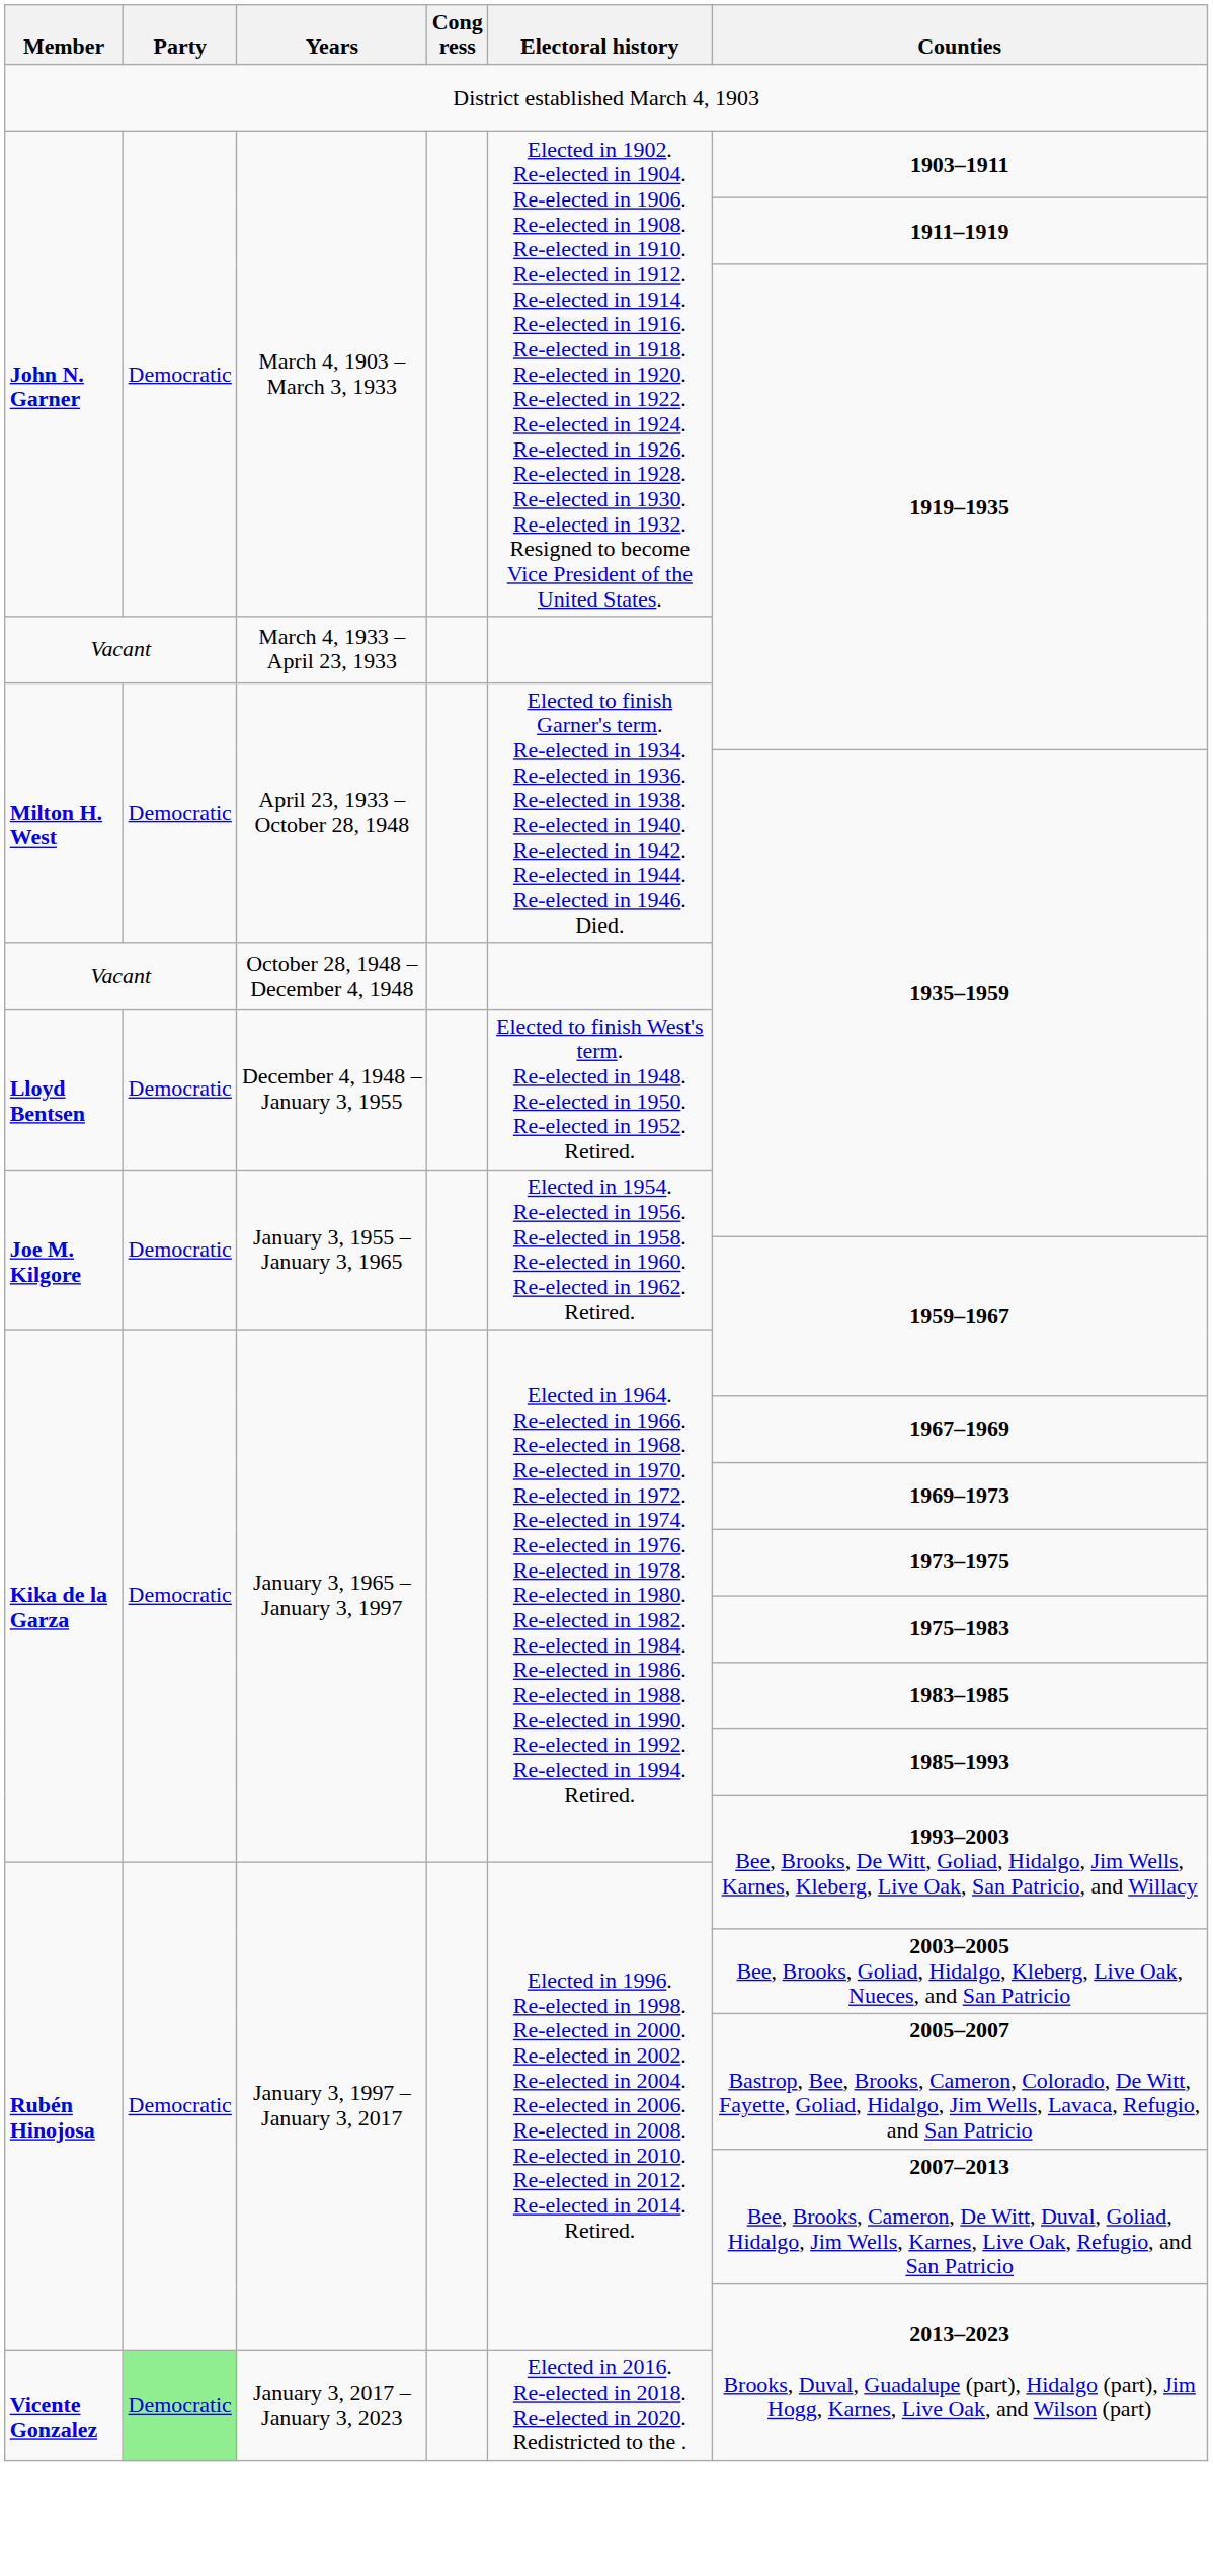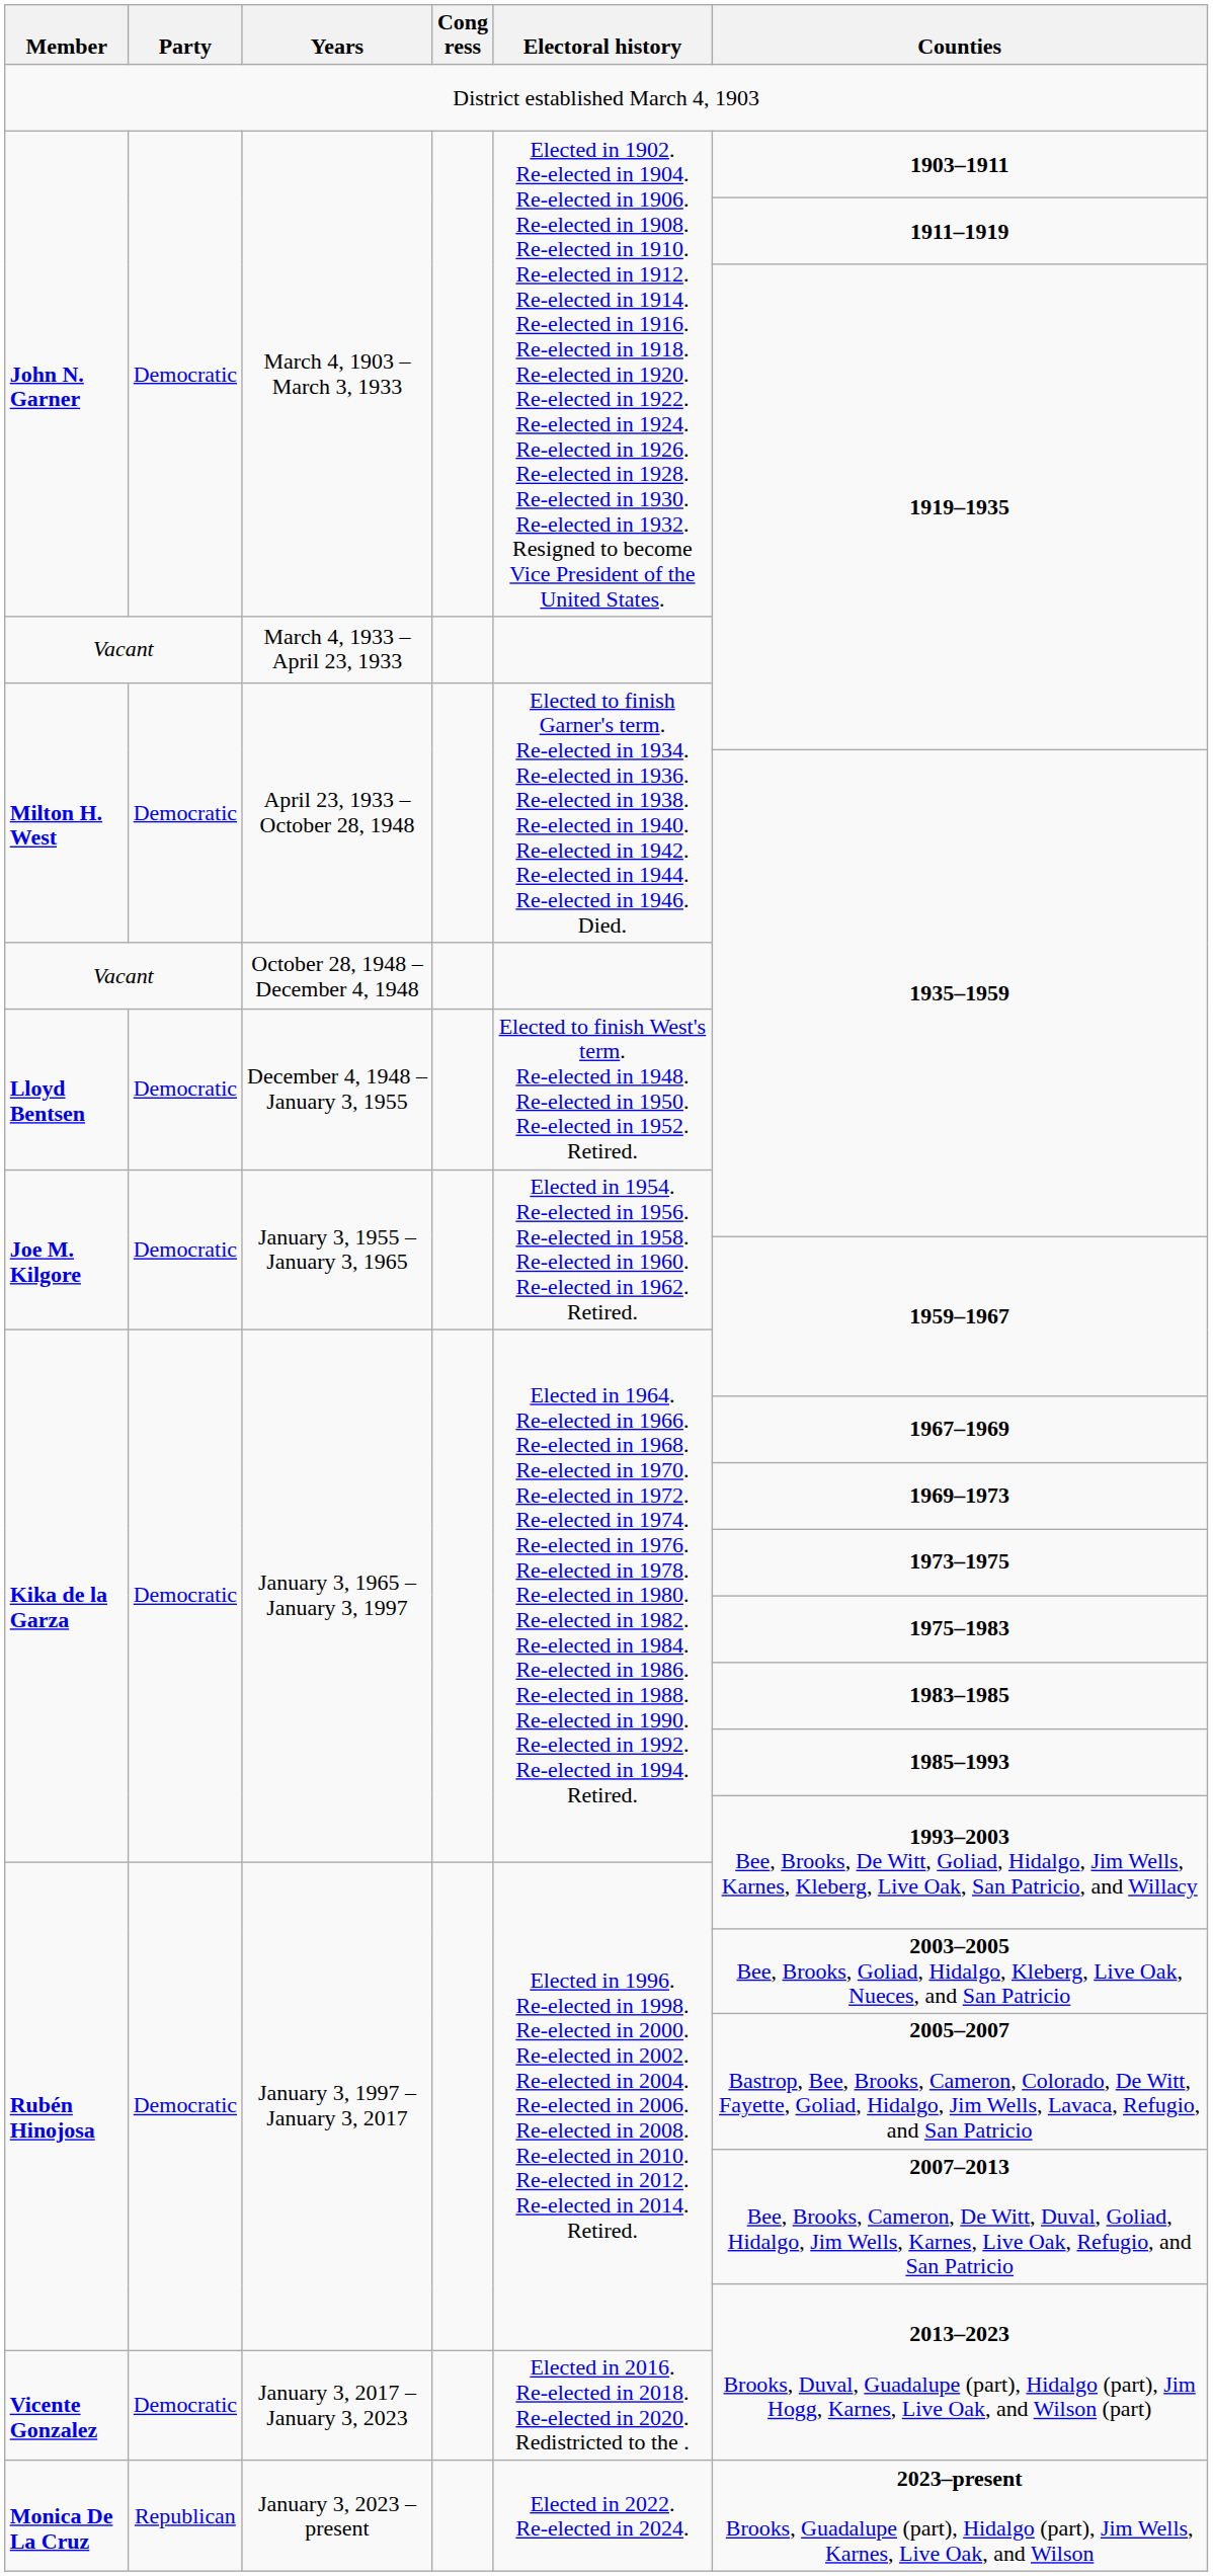January 3, 2017 – January 3, 2023 | Party: lightgreen background -> no background
+ row: Monica De La Cruz | Republican | January 3, 2023 – present | Elected in 2022. Re-elected in 2024. | 2023–present Brooks, Guadalupe (part), Hidalgo (part), Jim Wells, Karnes, Live Oak, and Wilson
